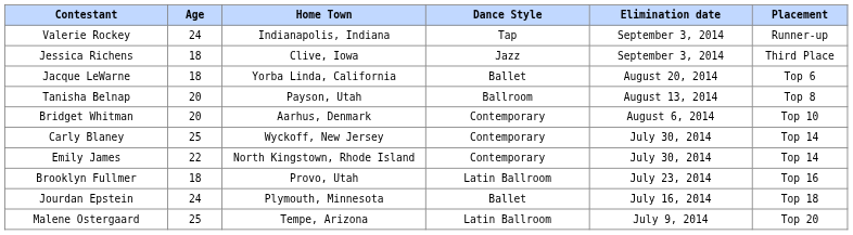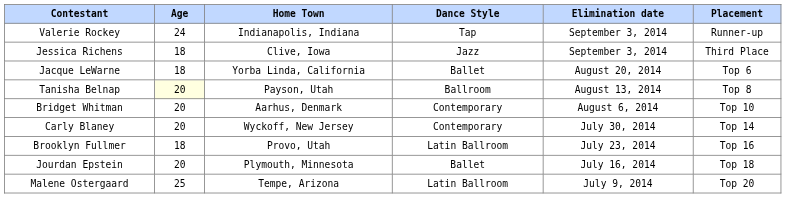Tanisha Belnap | Age: no background -> lightyellow background
Carly Blaney | Age: 25 -> 20
- row: Emily James | 22 | North Kingstown, Rhode Island | Contemporary | July 30, 2014 | Top 14
Jourdan Epstein | Age: 24 -> 20
